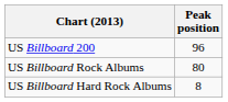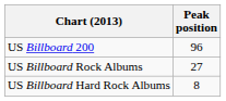US Billboard Rock Albums | Peak position: 80 -> 27
